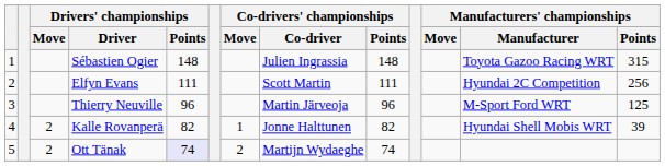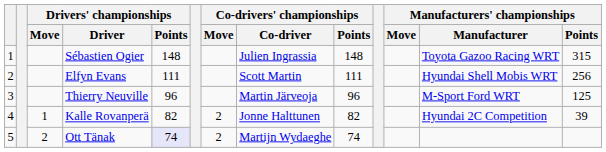Elfyn Evans | Manufacturers' championships / Manufacturer: Hyundai 2C Competition -> Hyundai Shell Mobis WRT
Kalle Rovanperä | Drivers' championships / Move: 2 -> 1
Kalle Rovanperä | Co-drivers' championships / Move: 1 -> 2
Kalle Rovanperä | Manufacturers' championships / Manufacturer: Hyundai Shell Mobis WRT -> Hyundai 2C Competition
